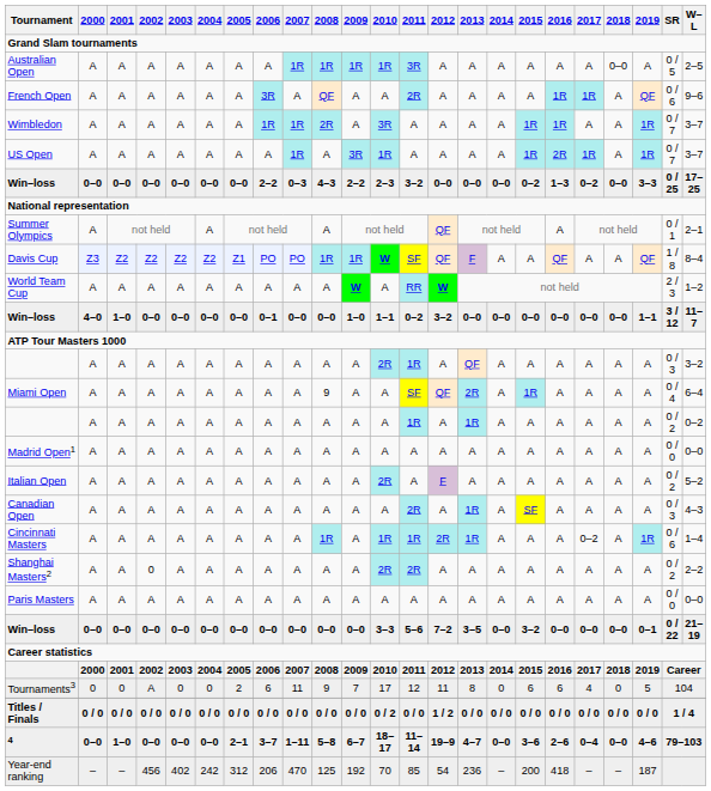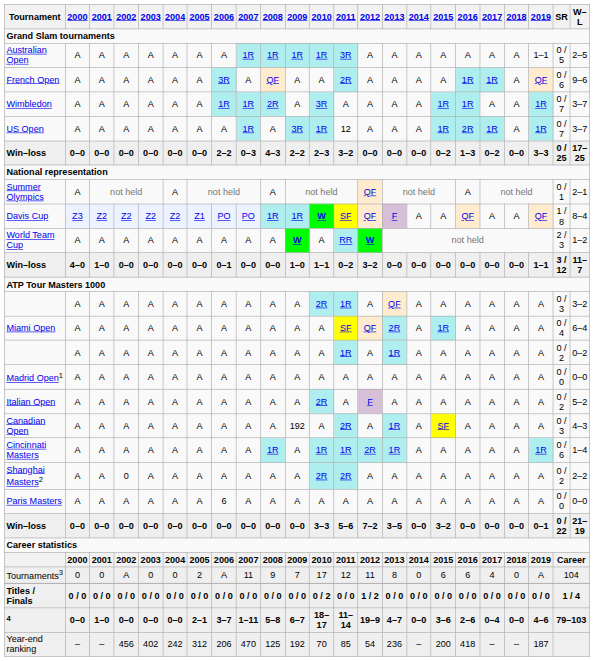Australian Open | 2018: 0–0 -> A
Australian Open | 2019: A -> 1–1
US Open | 2011: A -> 12
Miami Open | 2008: 9 -> A
Canadian Open | 2009: A -> 192
Cincinnati Masters | 2017: 0–2 -> A
Paris Masters | 2006: A -> 6
Tournaments3 | 2006: 6 -> A
Tournaments3 | 2019: 5 -> A
